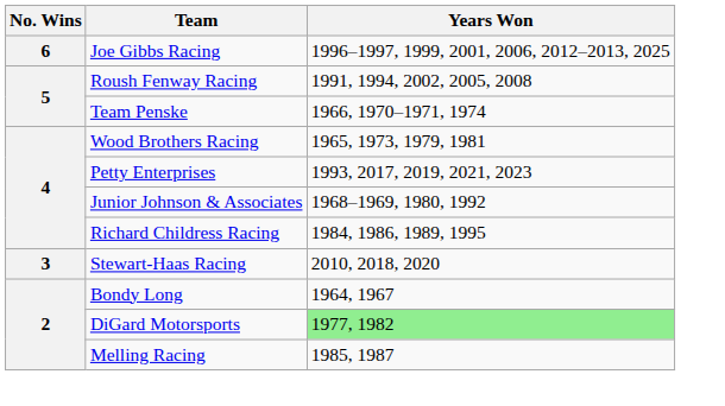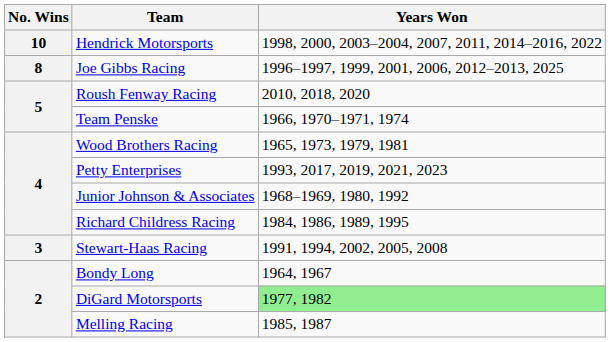+ row: 10 | Hendrick Motorsports | 1998, 2000, 2003–2004, 2007, 2011, 2014–2016, 2022
Joe Gibbs Racing | No. Wins: 6 -> 8
Roush Fenway Racing | Years Won: 1991, 1994, 2002, 2005, 2008 -> 2010, 2018, 2020
Stewart-Haas Racing | Years Won: 2010, 2018, 2020 -> 1991, 1994, 2002, 2005, 2008
